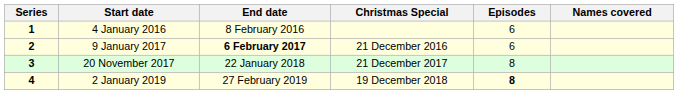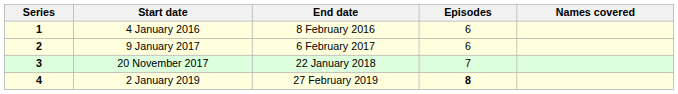- column: Christmas Special | 21 December 2016 | 21 December 2017 | 19 December 2018
9 January 2017 | End date: bold -> normal
20 November 2017 | Episodes: 8 -> 7
